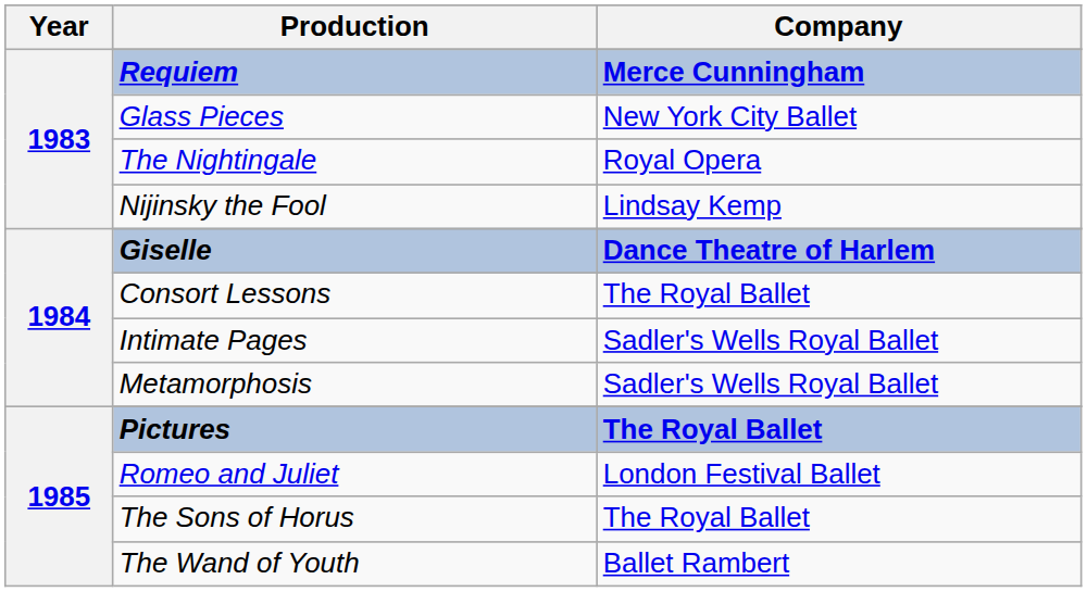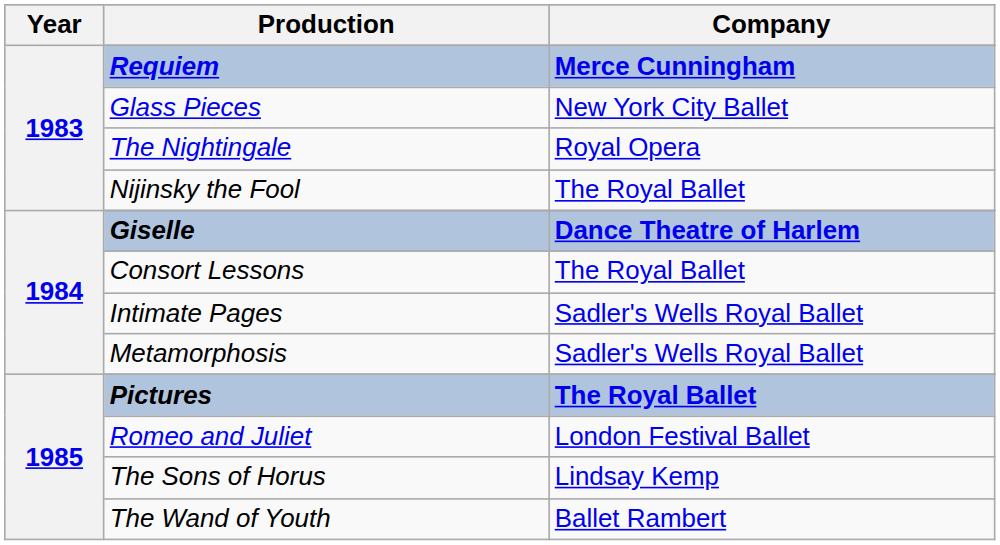Nijinsky the Fool | Company: Lindsay Kemp -> The Royal Ballet
The Sons of Horus | Company: The Royal Ballet -> Lindsay Kemp
